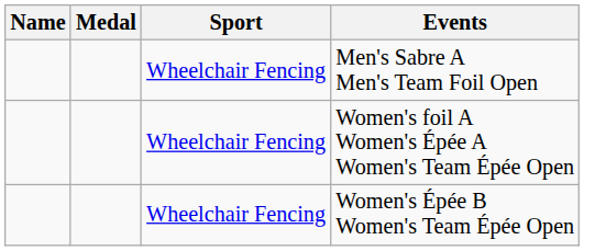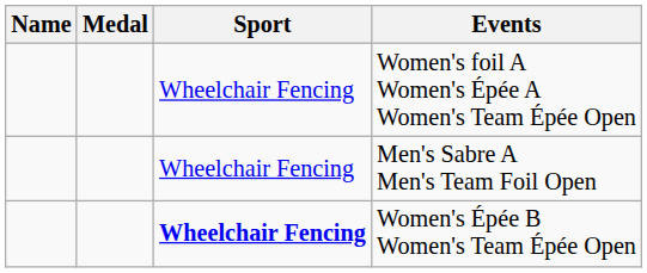rows swapped: Women's foil A Women's Épée A Women's Team Épée Open <-> Men's Sabre A Men's Team Foil Open
Women's Épée B Women's Team Épée Open | Sport: normal -> bold
